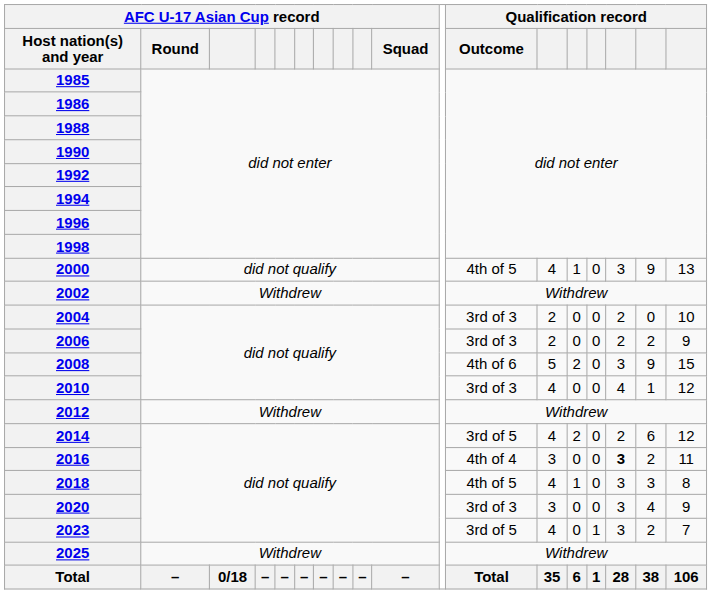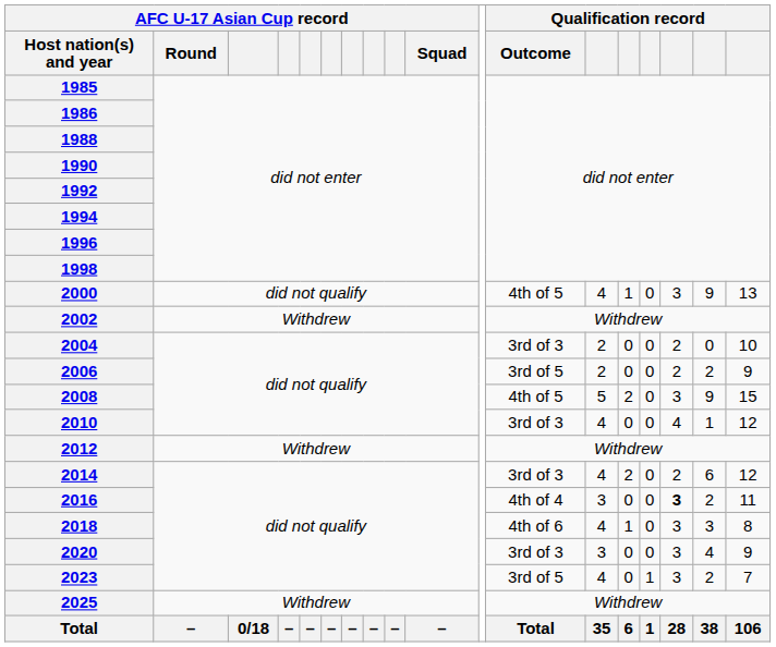2006 | Qualification record / Outcome: 3rd of 3 -> 3rd of 5
2008 | Qualification record / Outcome: 4th of 6 -> 4th of 5
2014 | Qualification record / Outcome: 3rd of 5 -> 3rd of 3
2018 | Qualification record / Outcome: 4th of 5 -> 4th of 6
